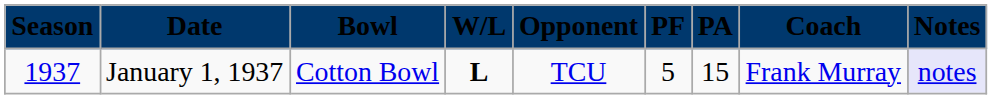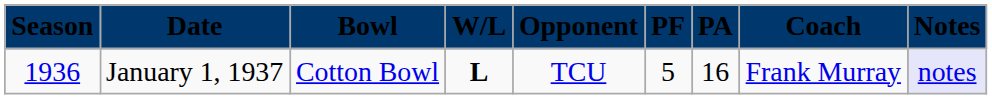January 1, 1937 | column 1: 1937 -> 1936
January 1, 1937 | column 7: 15 -> 16
